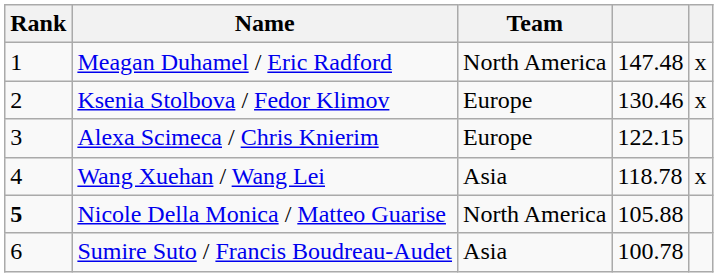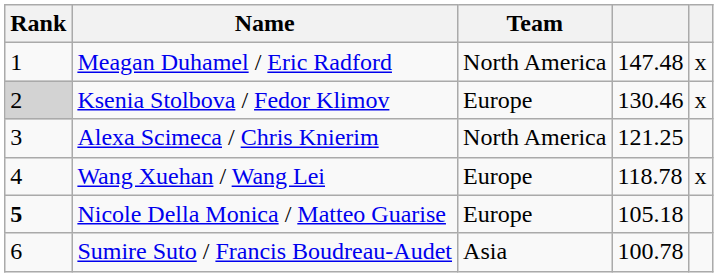Ksenia Stolbova / Fedor Klimov | Rank: no background -> lightgrey background
Alexa Scimeca / Chris Knierim | Team: Europe -> North America
Alexa Scimeca / Chris Knierim | column 4: 122.15 -> 121.25
Wang Xuehan / Wang Lei | Team: Asia -> Europe
Nicole Della Monica / Matteo Guarise | Team: North America -> Europe
Nicole Della Monica / Matteo Guarise | column 4: 105.88 -> 105.18
